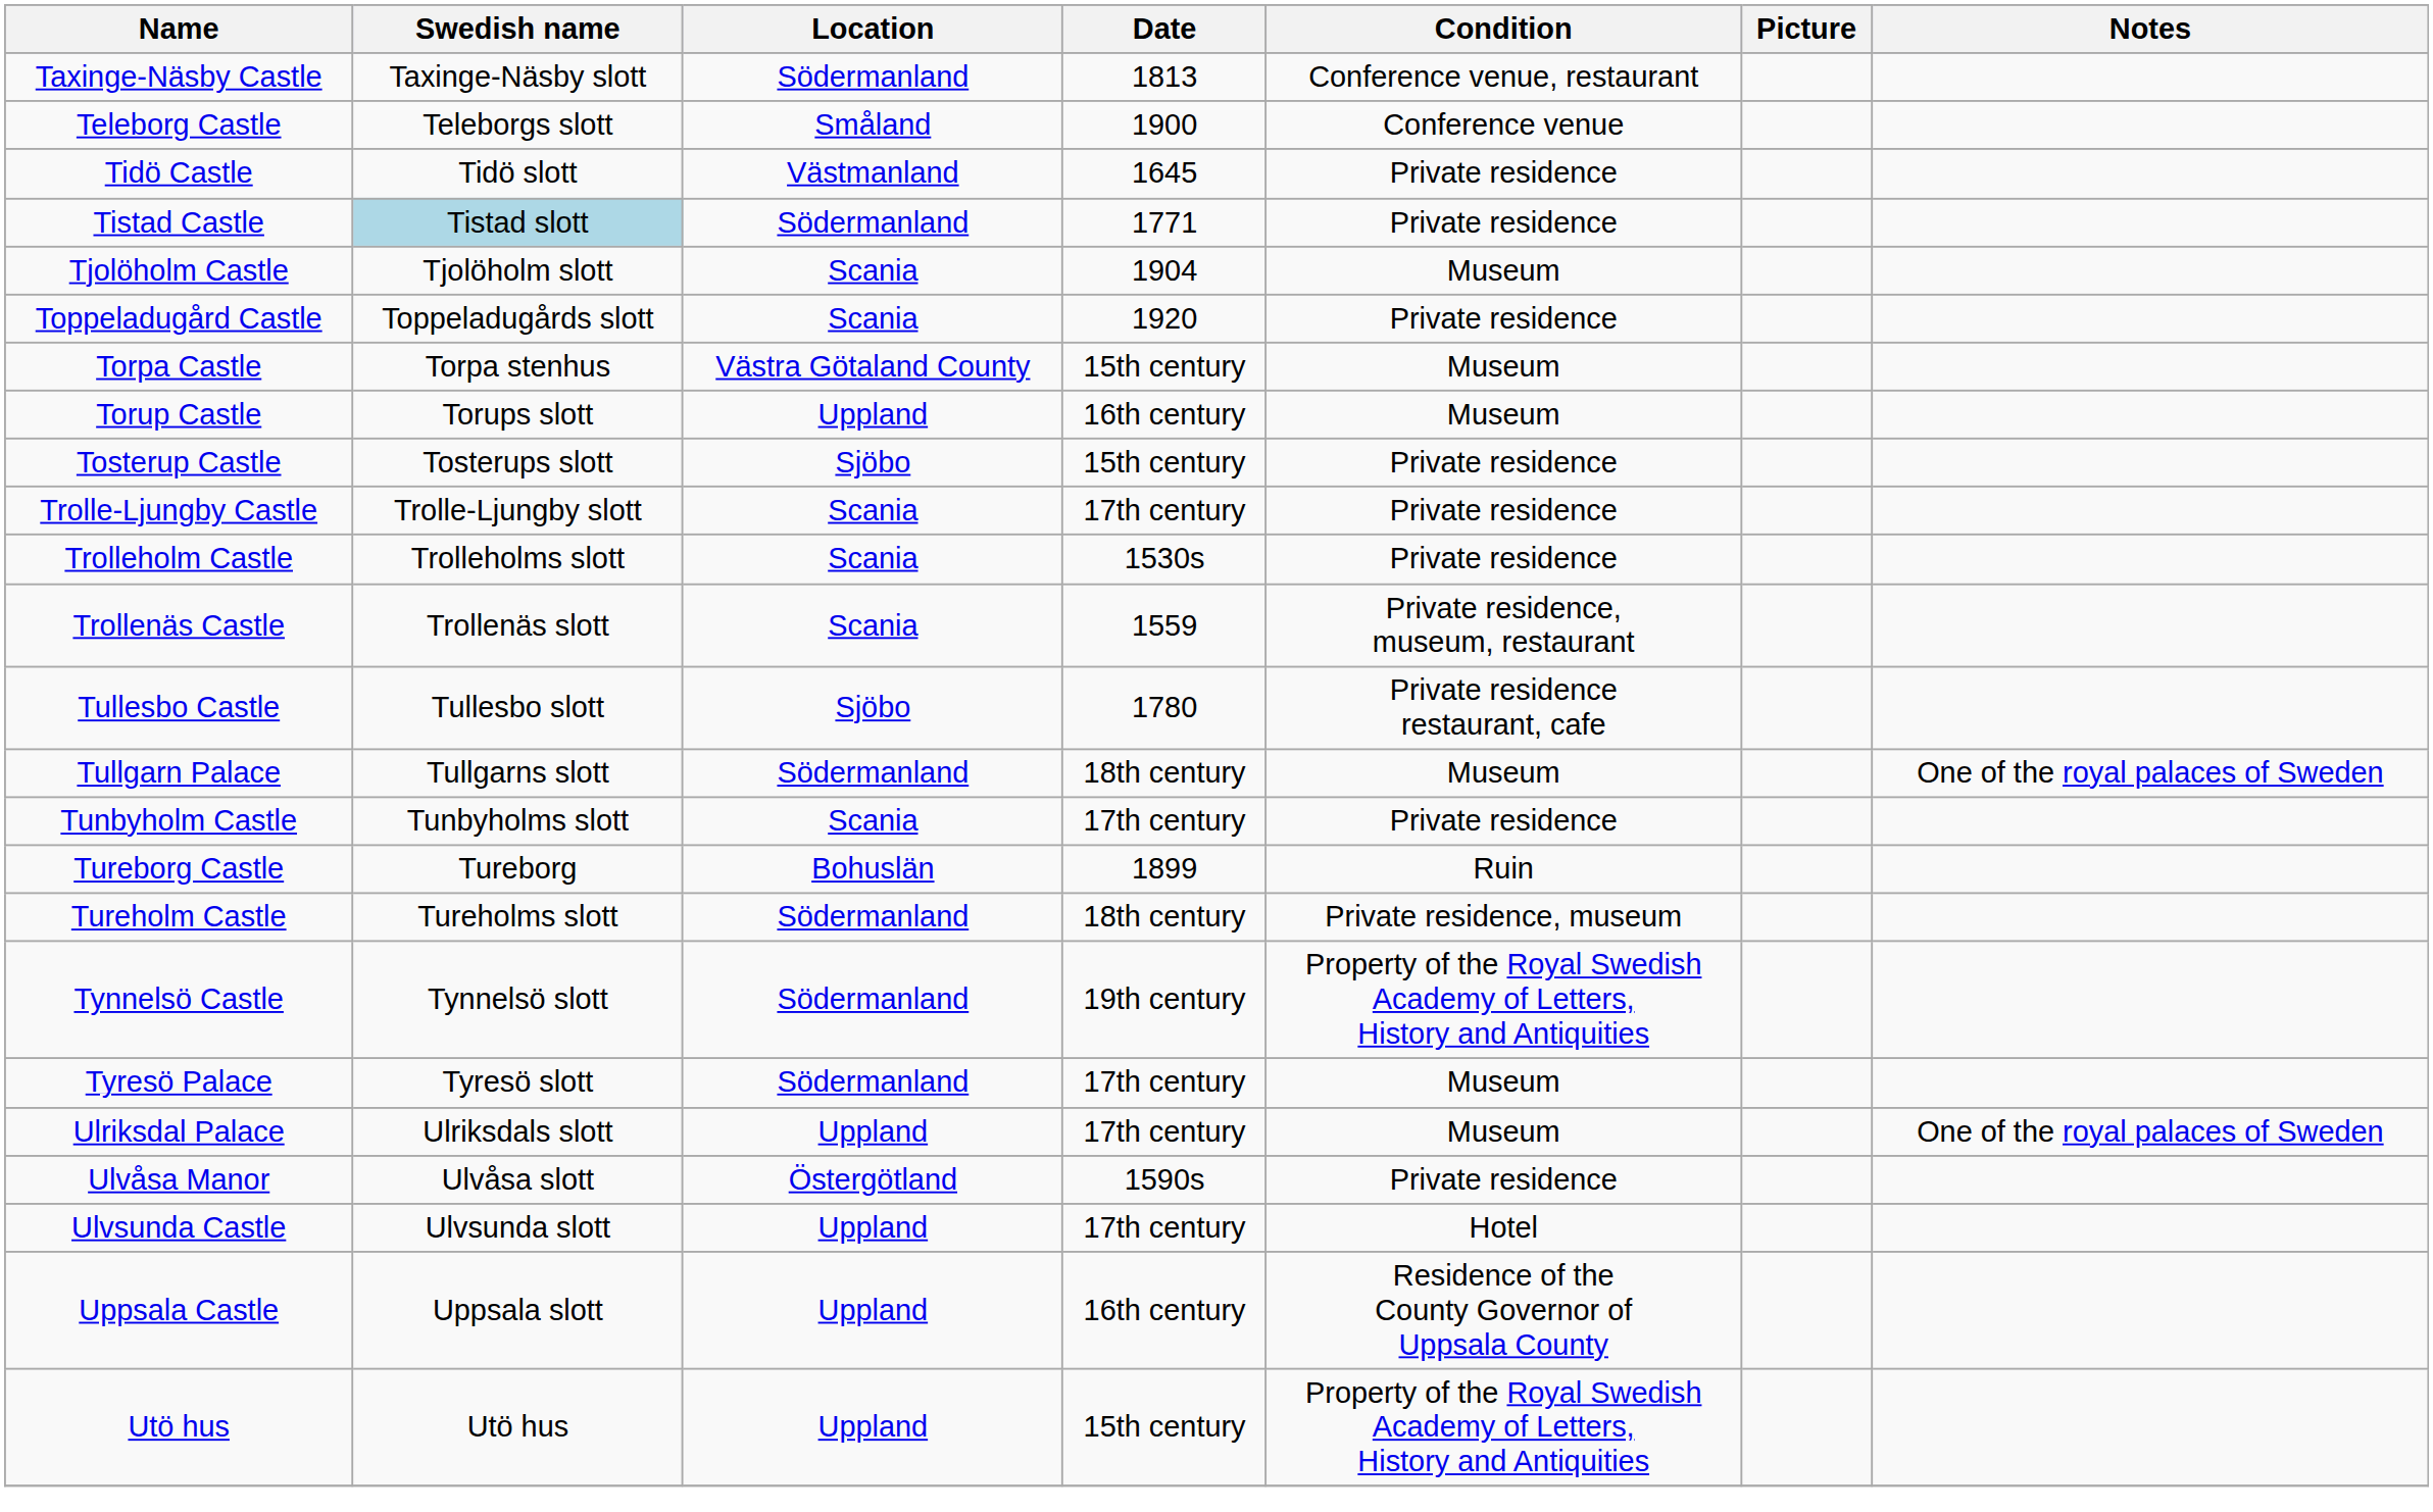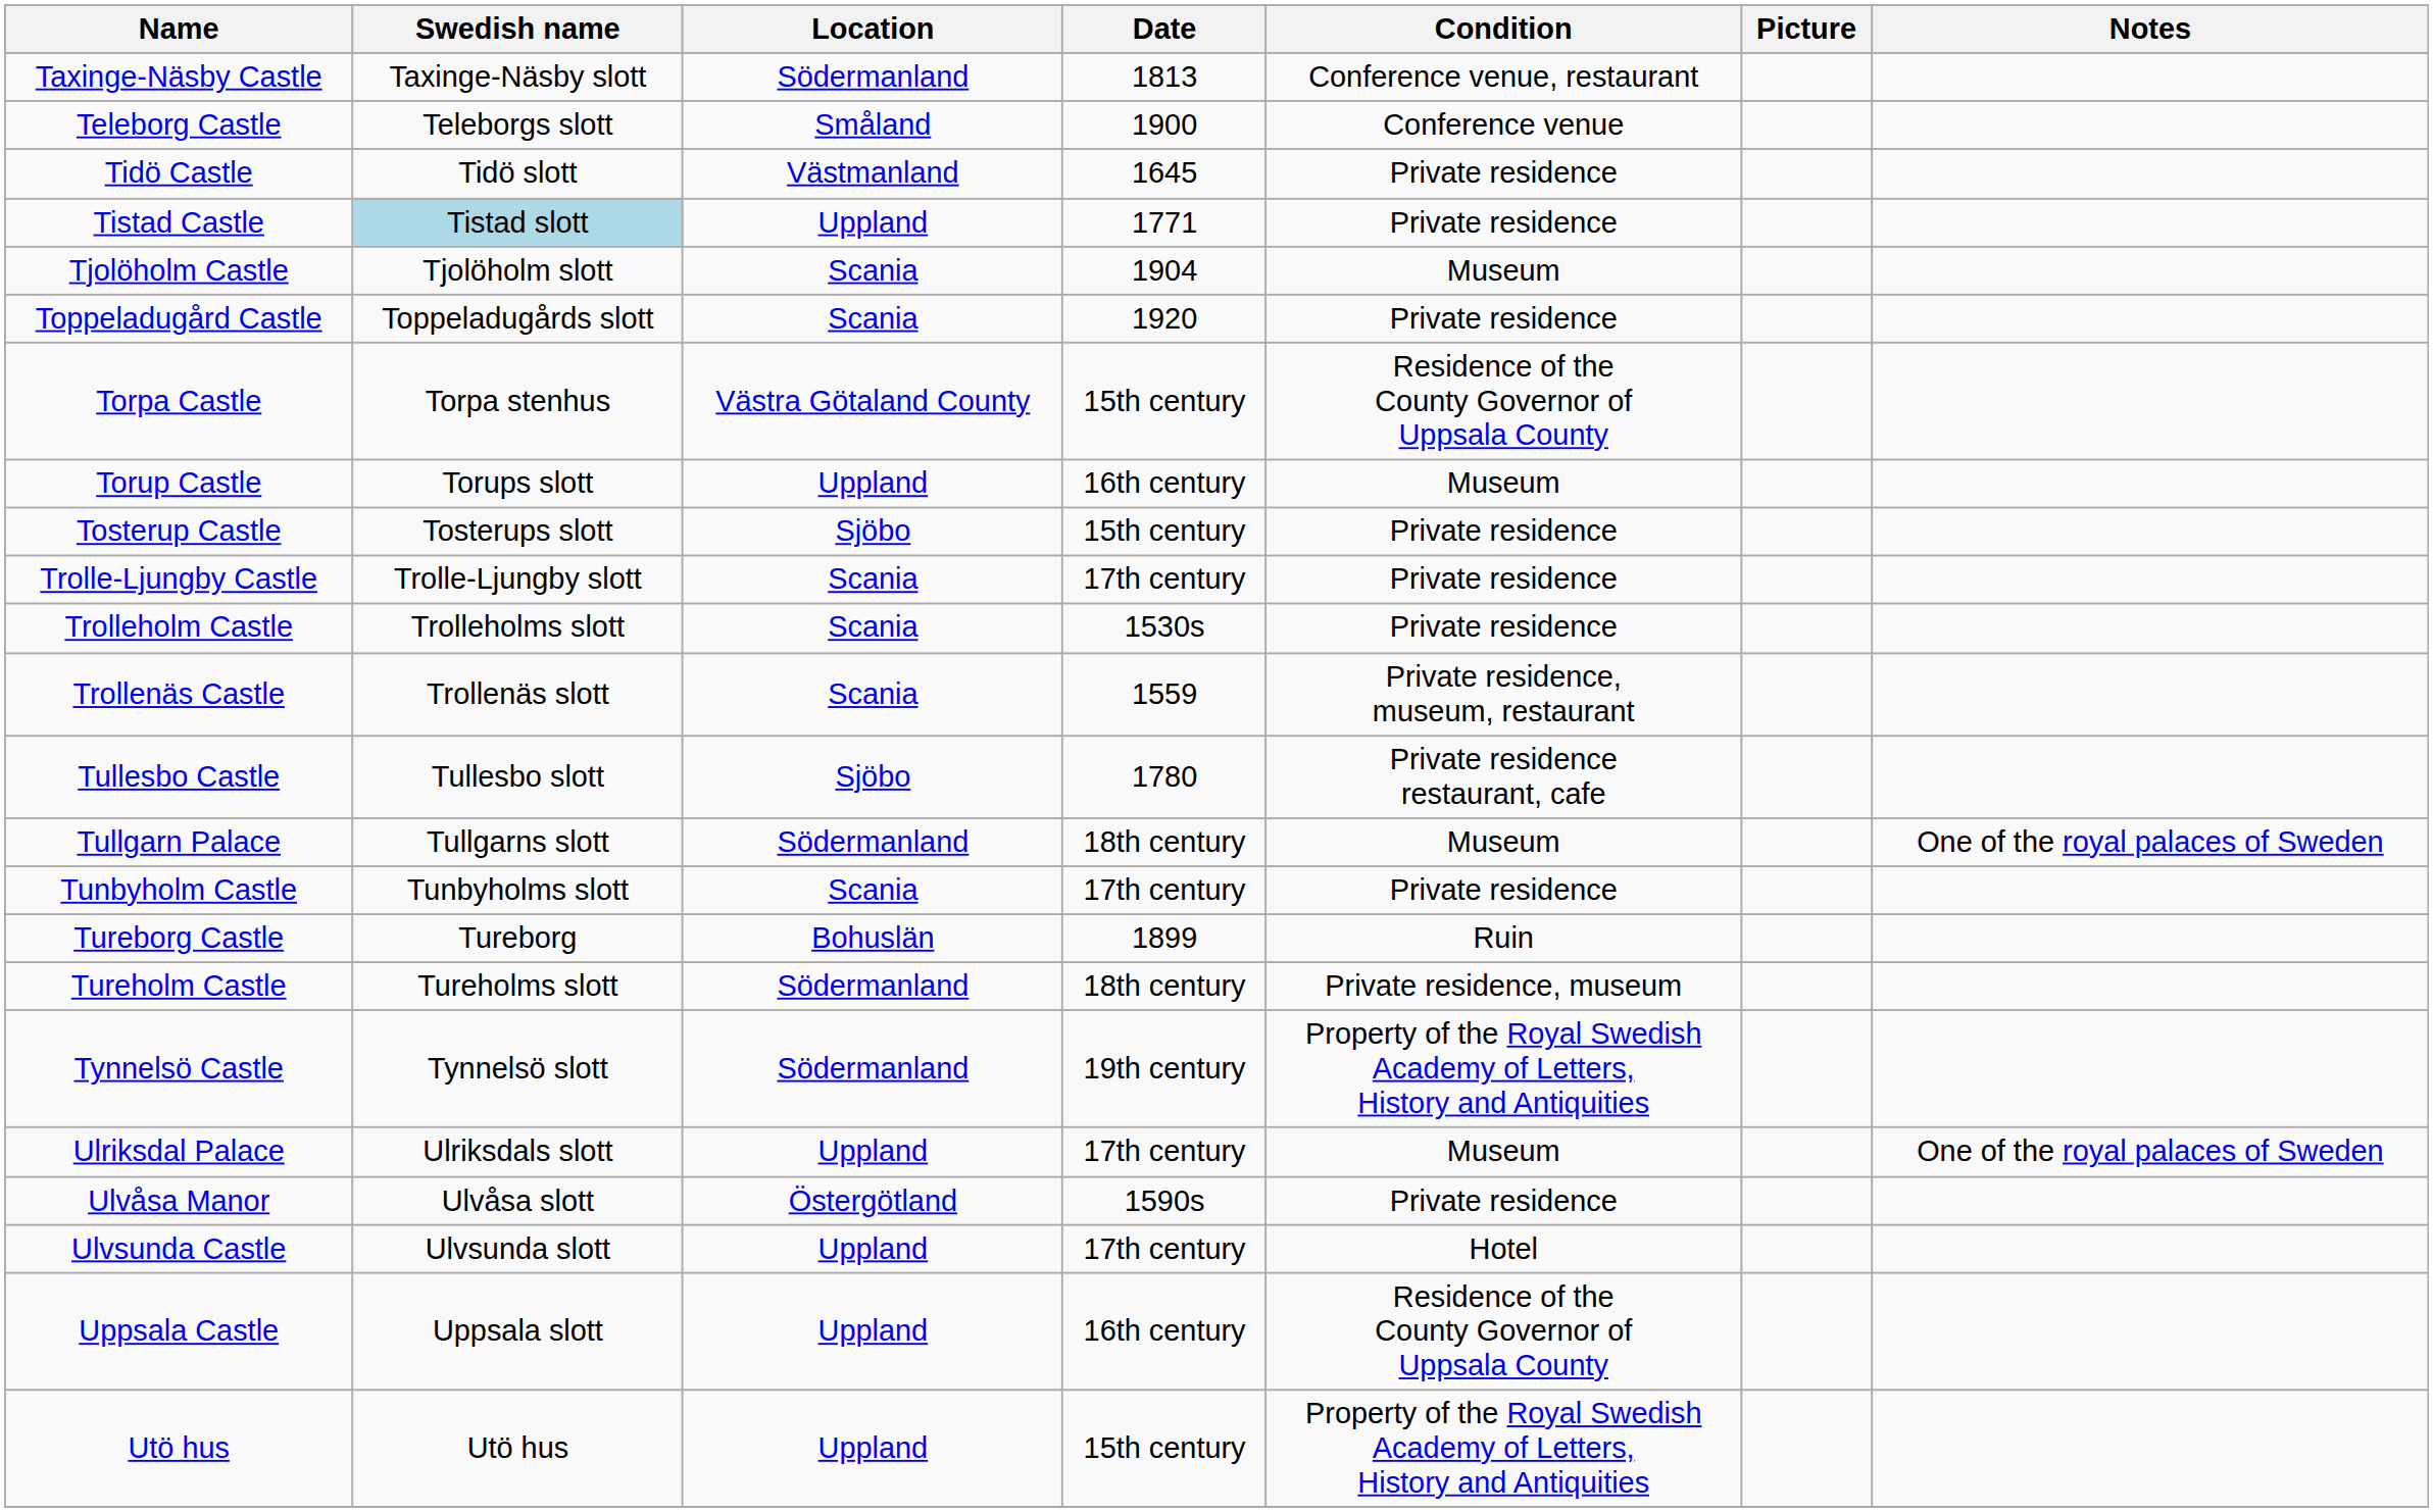Tistad Castle | Location: Södermanland -> Uppland
Torpa Castle | Condition: Museum -> Residence of the County Governor of Uppsala County
- row: Tyresö Palace | Tyresö slott | Södermanland | 17th century | Museum
